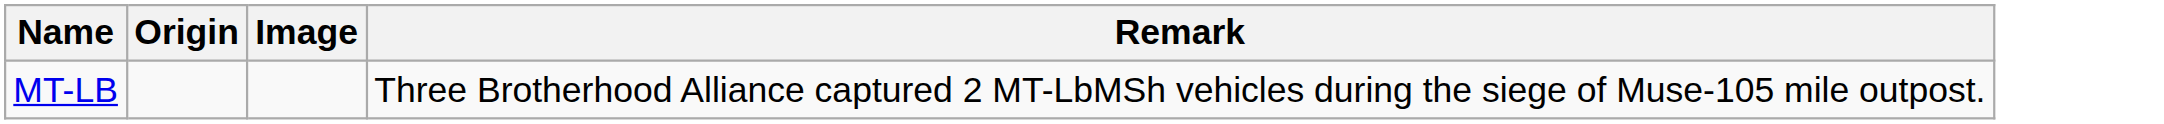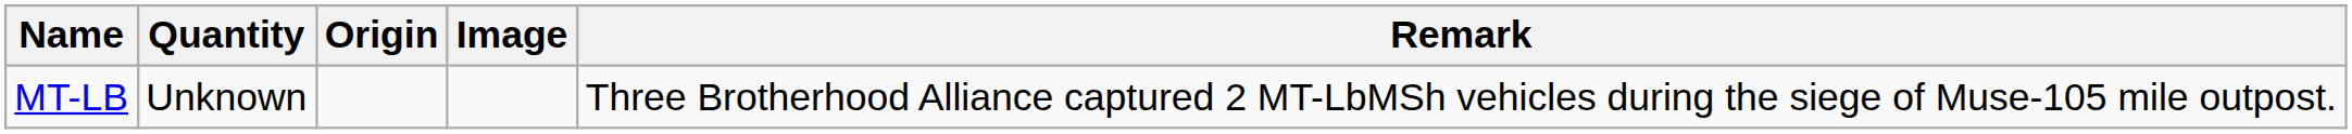+ column: Quantity | Unknown
